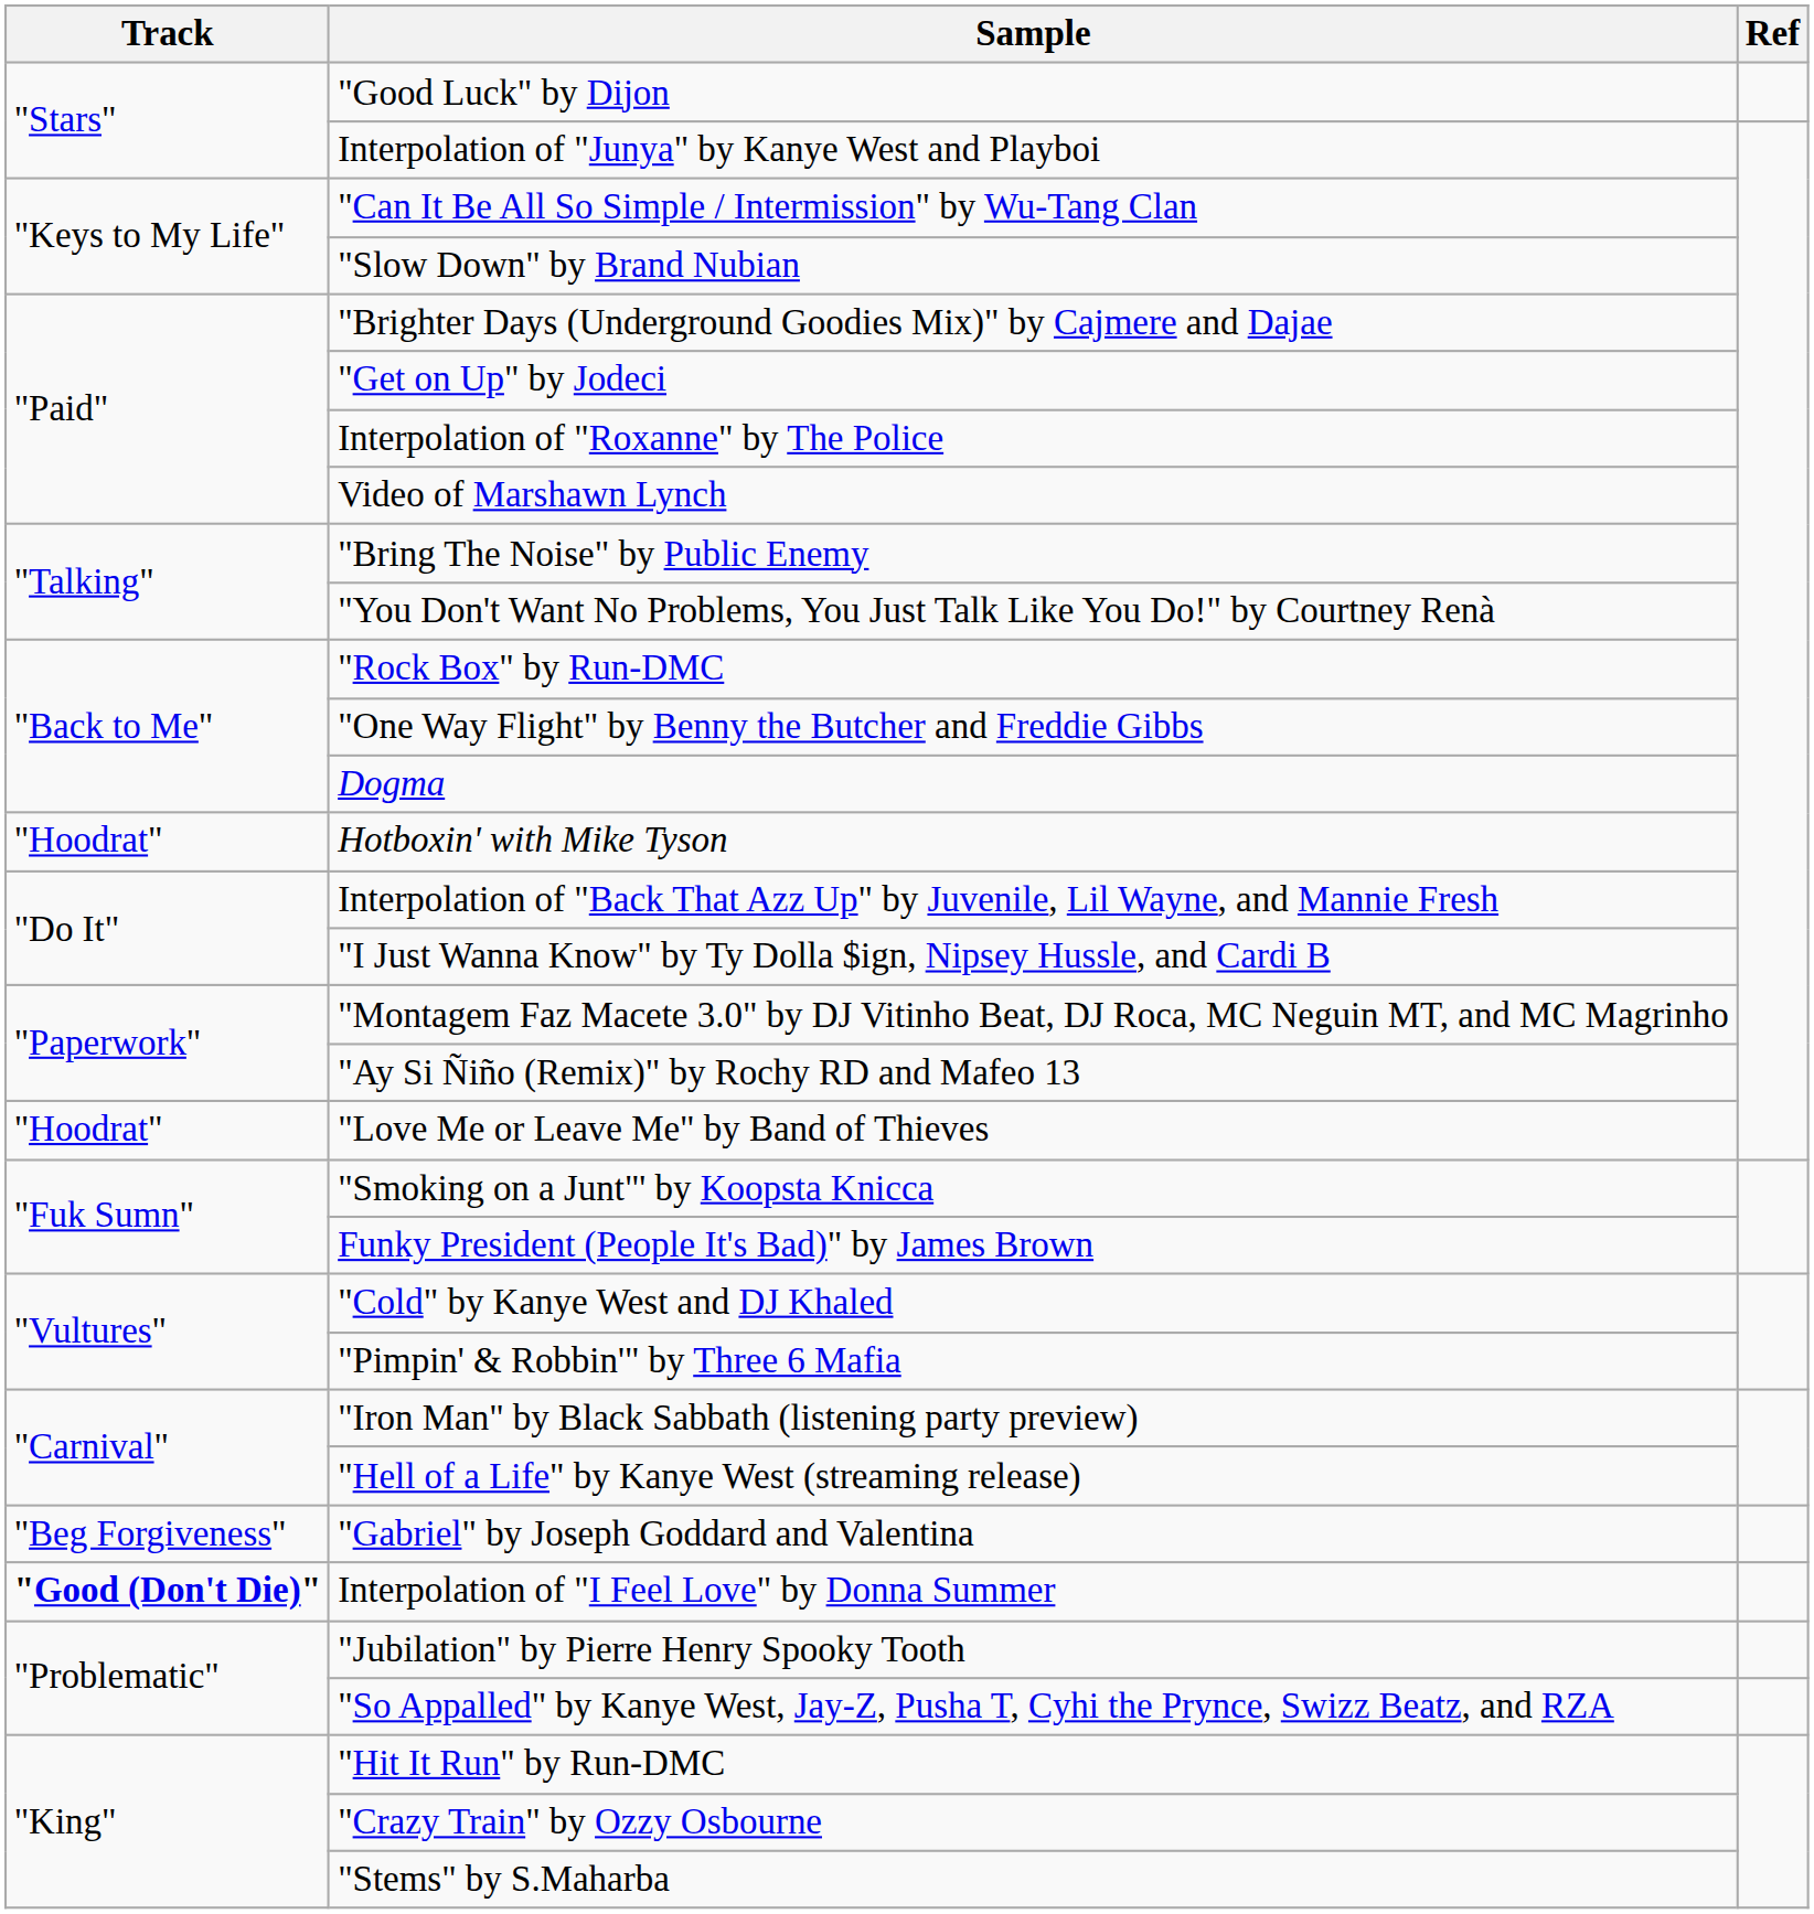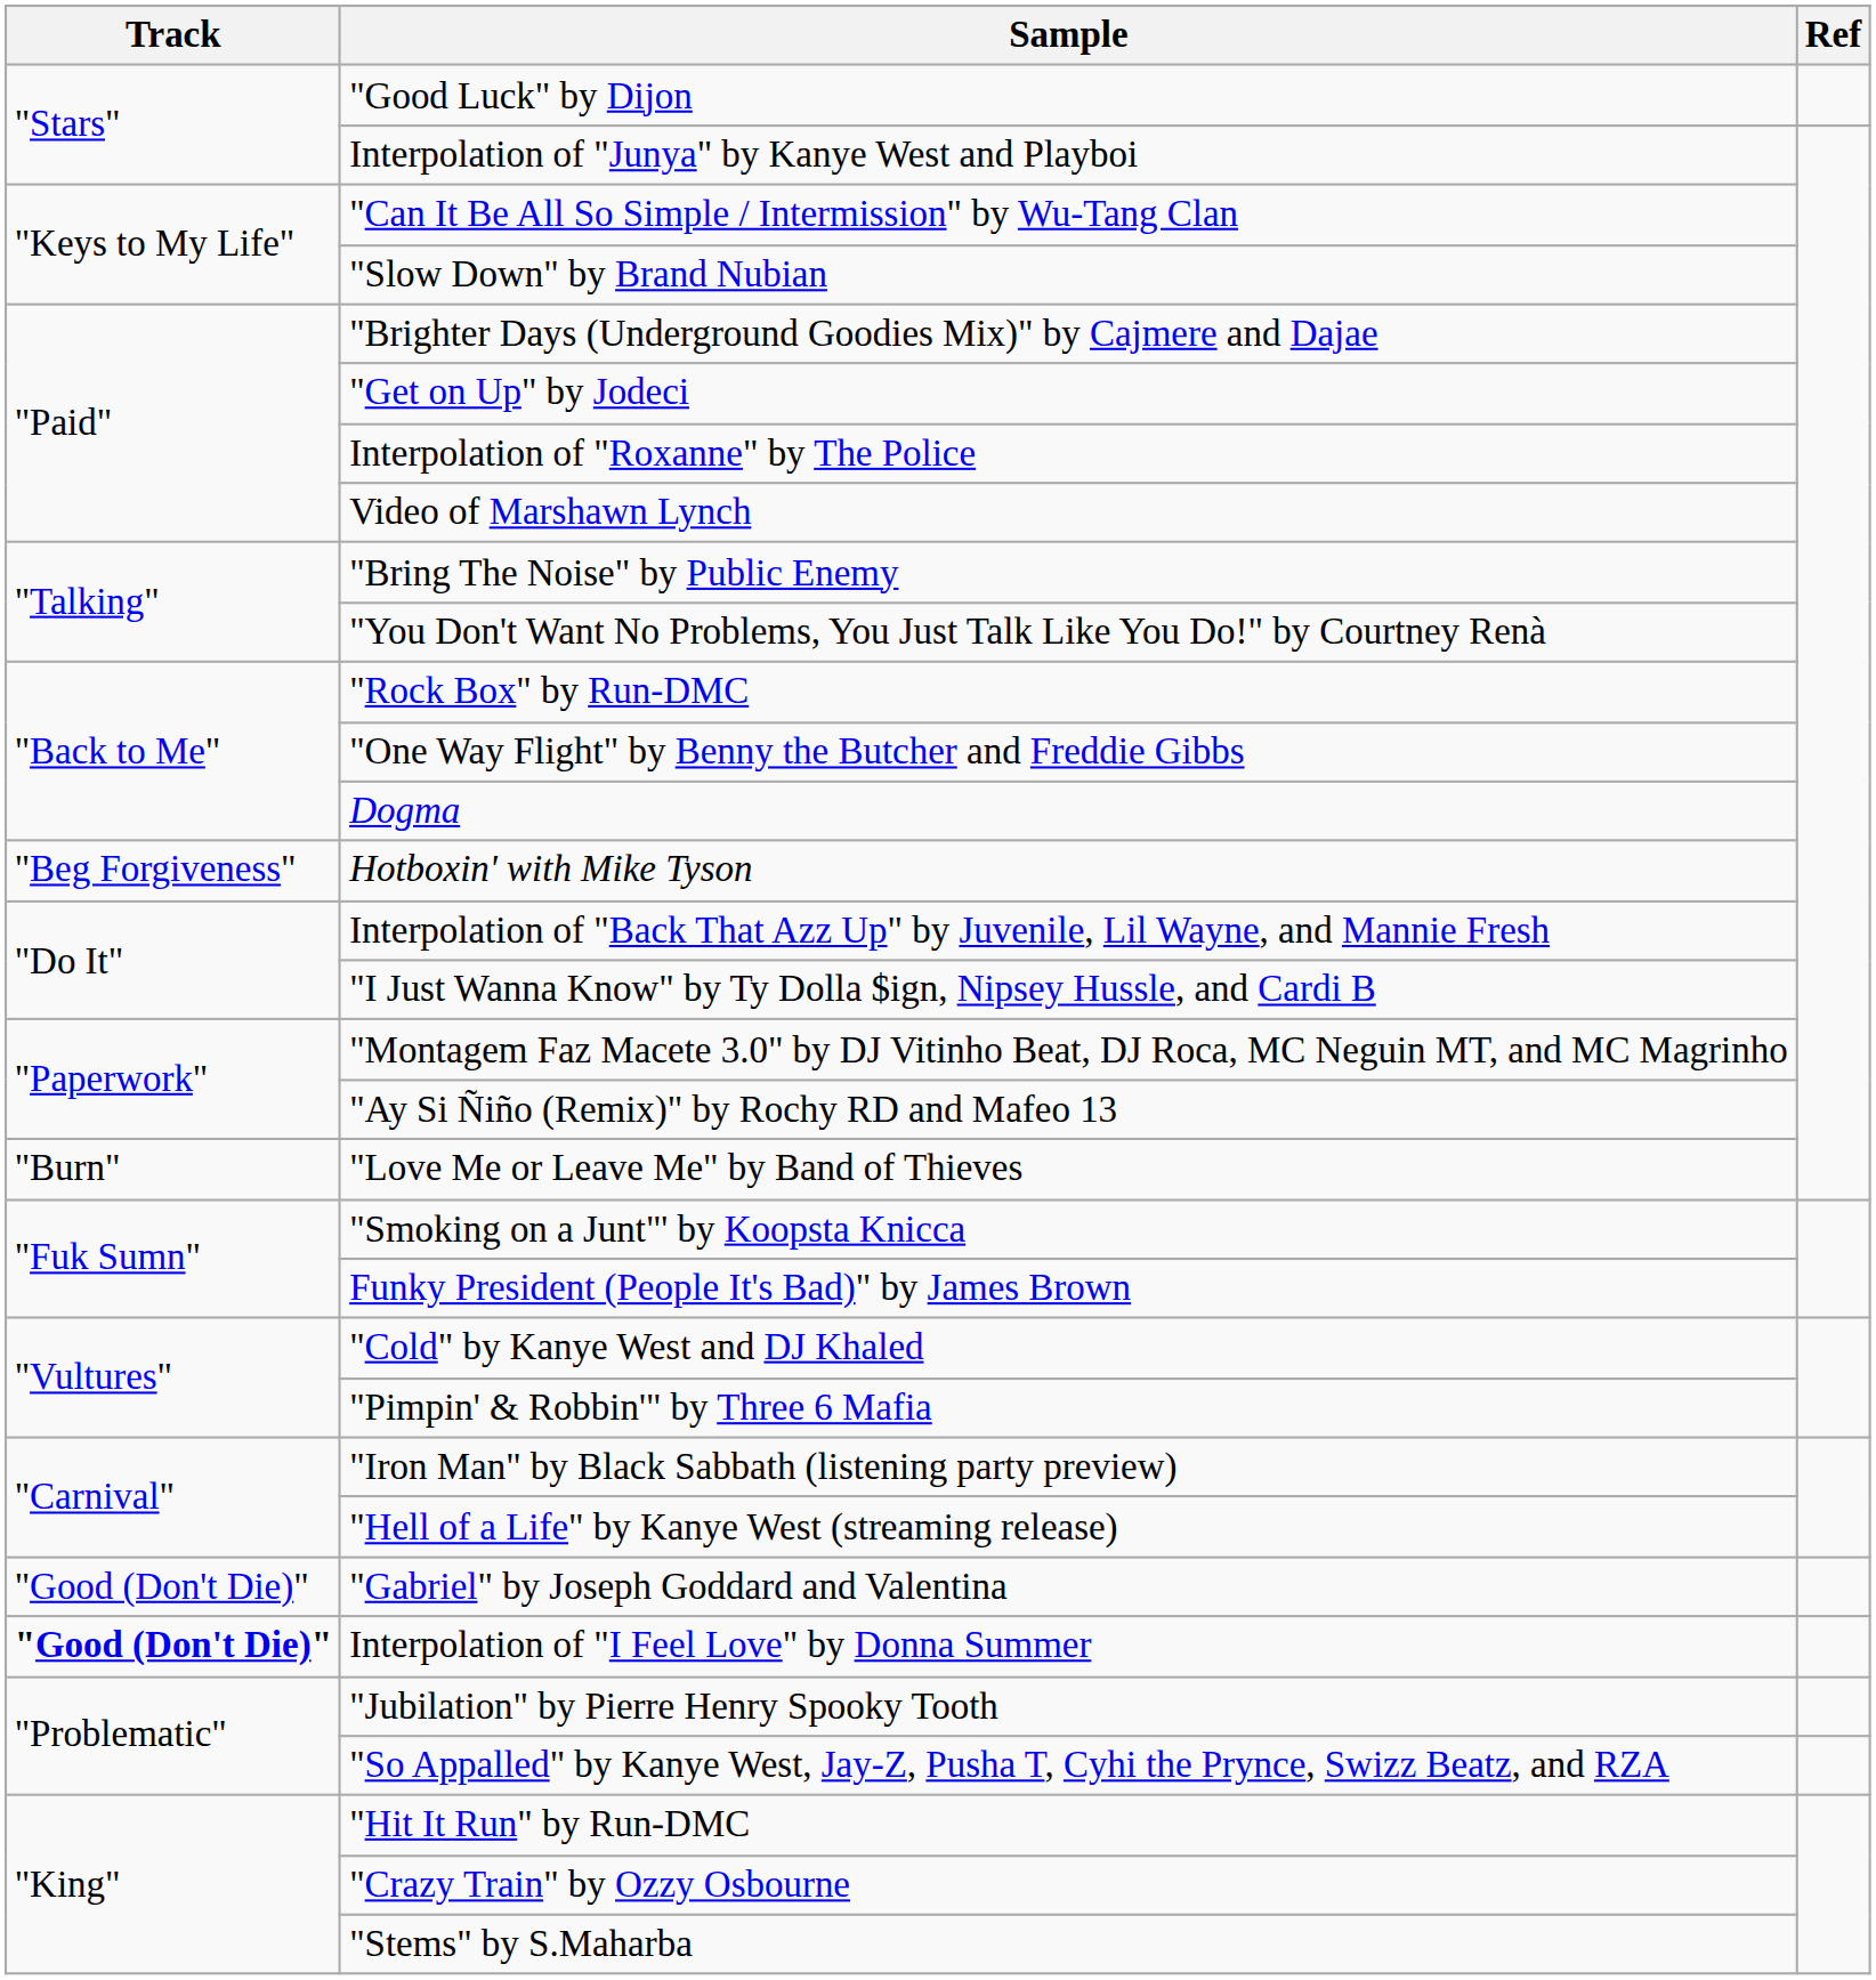Hotboxin' with Mike Tyson | Track: "Hoodrat" -> "Beg Forgiveness"
"Love Me or Leave Me" by Band of Thieves | Track: "Hoodrat" -> "Burn"
"Gabriel" by Joseph Goddard and Valentina | Track: "Beg Forgiveness" -> "Good (Don't Die)"
